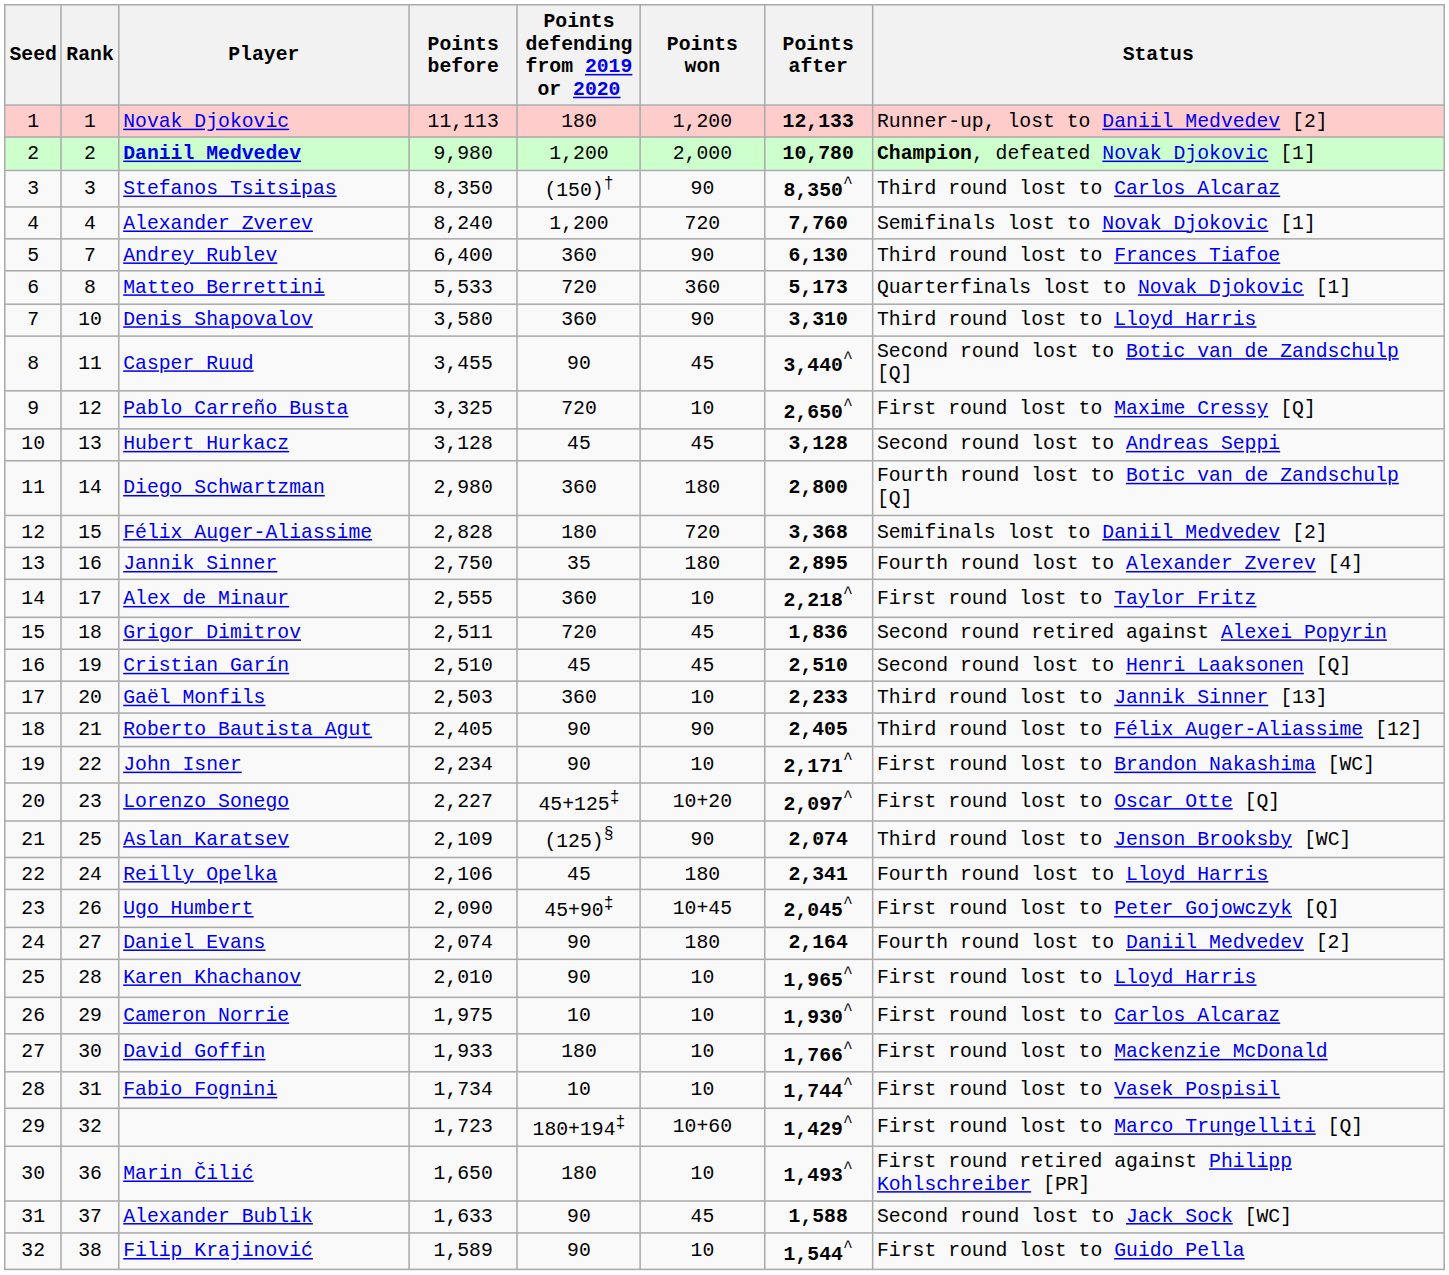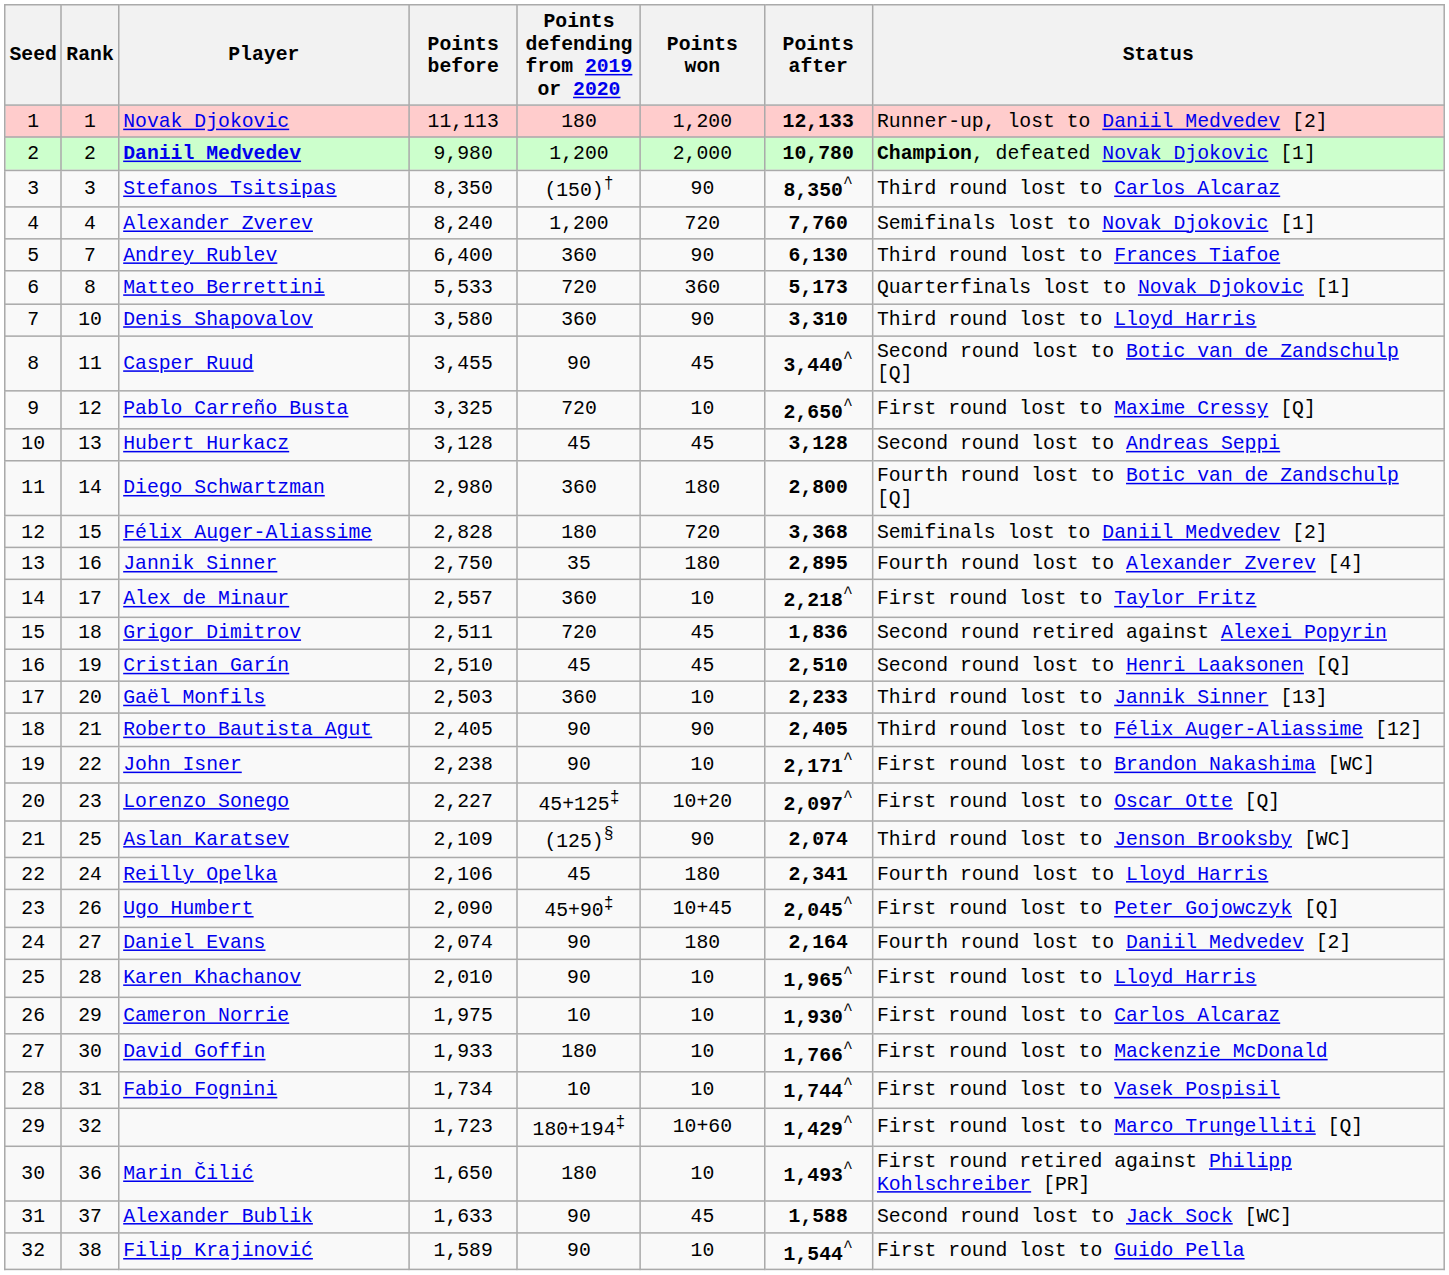Alex de Minaur | Points before: 2,555 -> 2,557
John Isner | Points before: 2,234 -> 2,238
